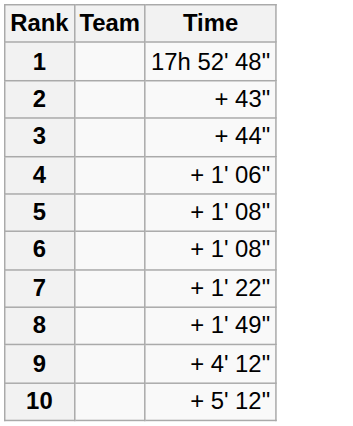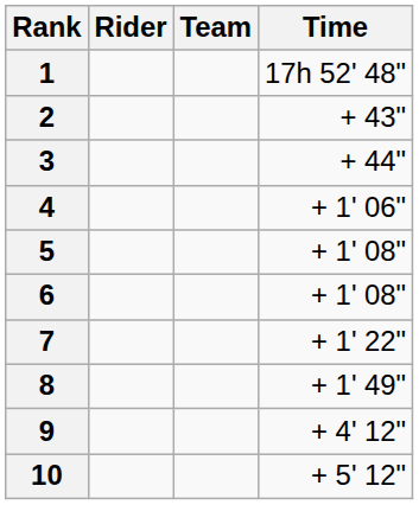+ column: Rider
